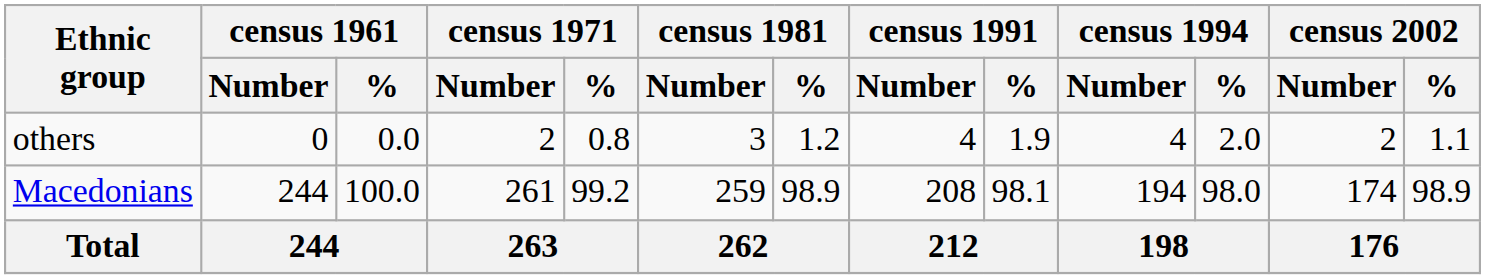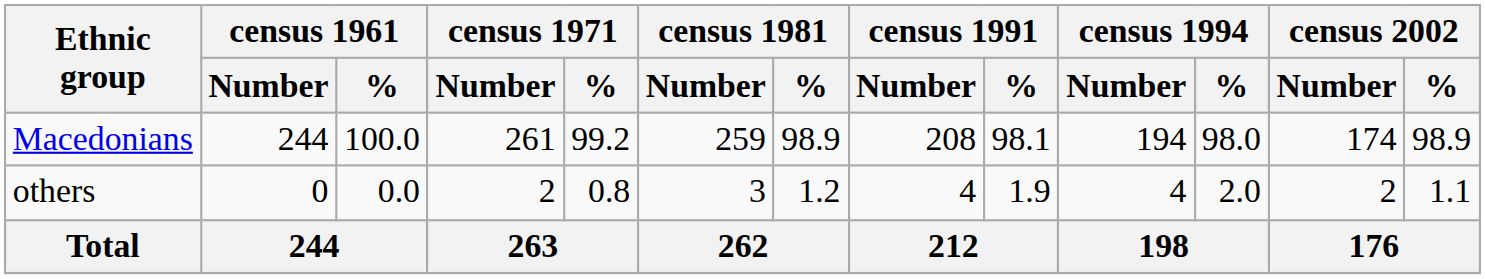rows swapped: Macedonians <-> others
